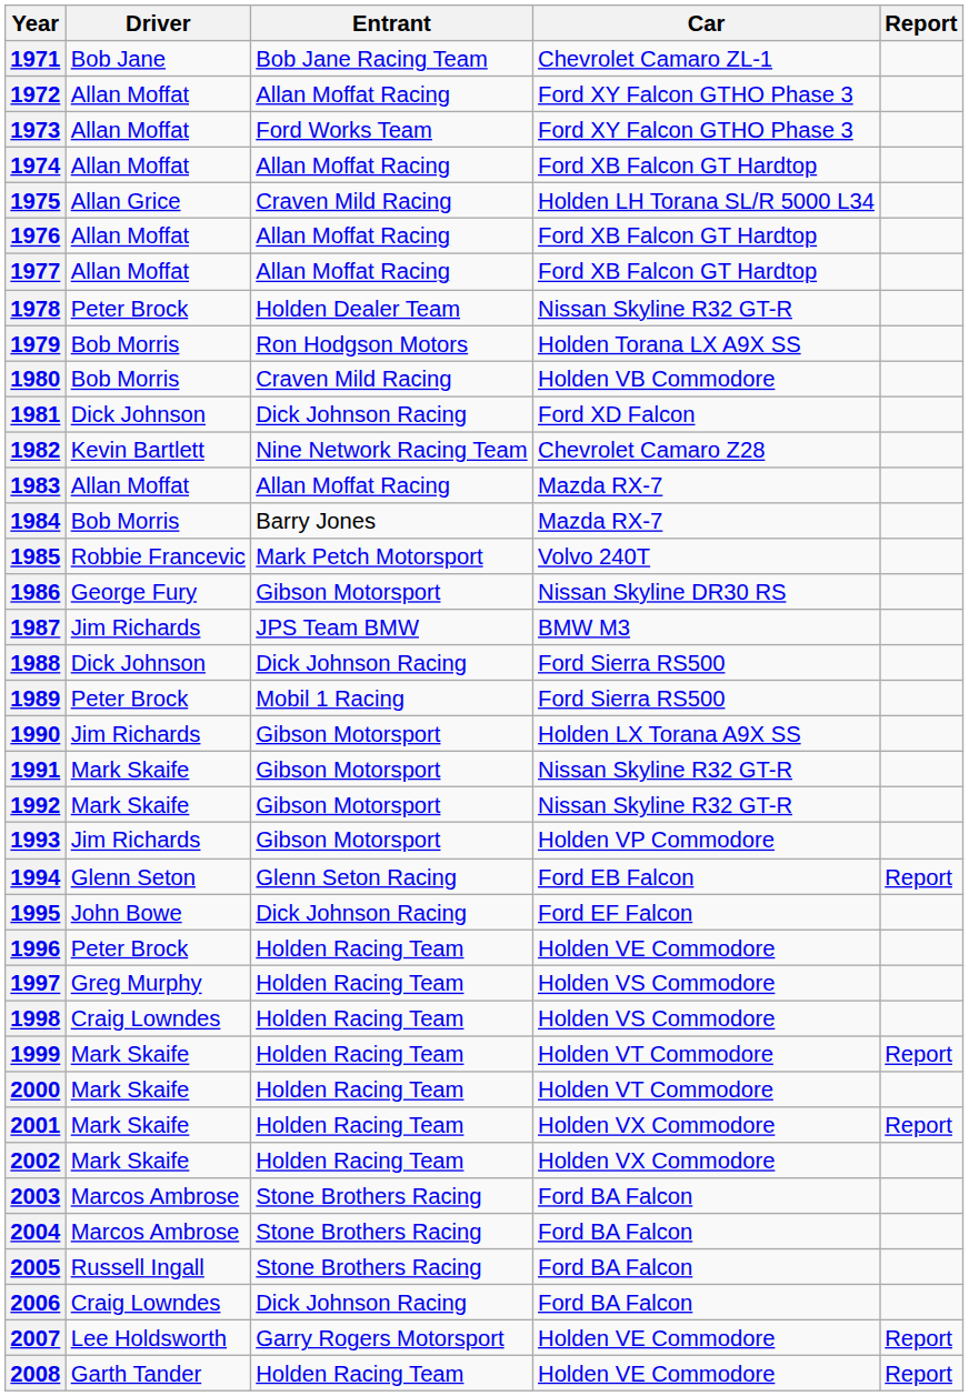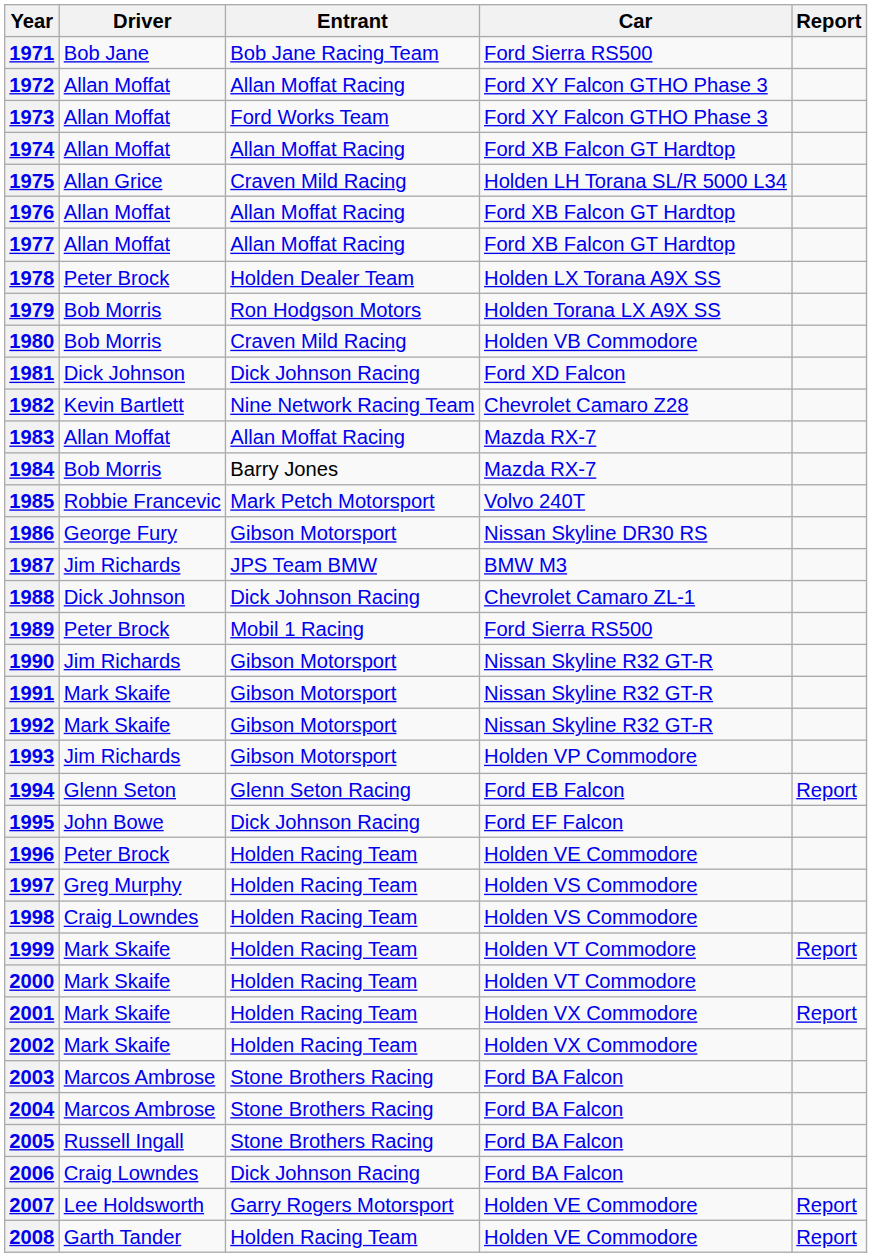1971 | Car: Chevrolet Camaro ZL-1 -> Ford Sierra RS500
1978 | Car: Nissan Skyline R32 GT-R -> Holden LX Torana A9X SS
1988 | Car: Ford Sierra RS500 -> Chevrolet Camaro ZL-1
1990 | Car: Holden LX Torana A9X SS -> Nissan Skyline R32 GT-R
